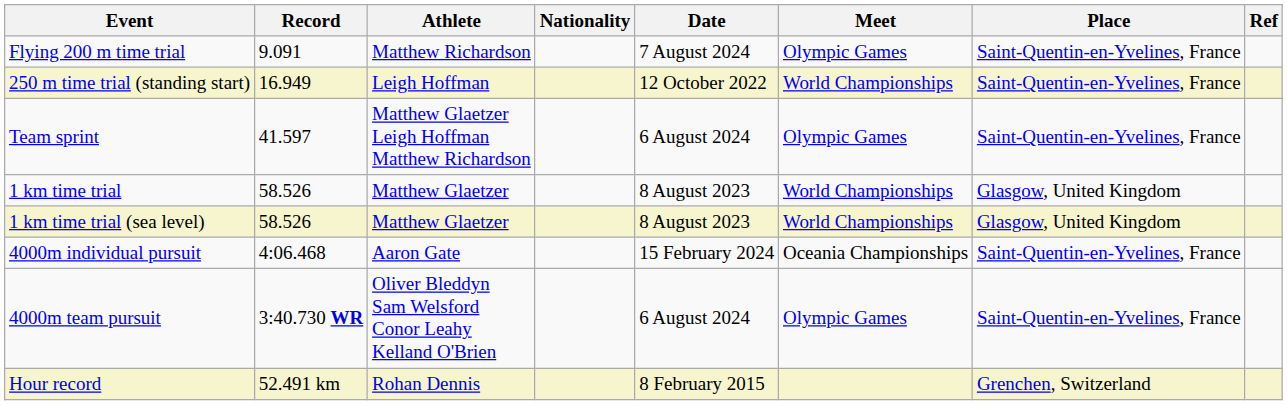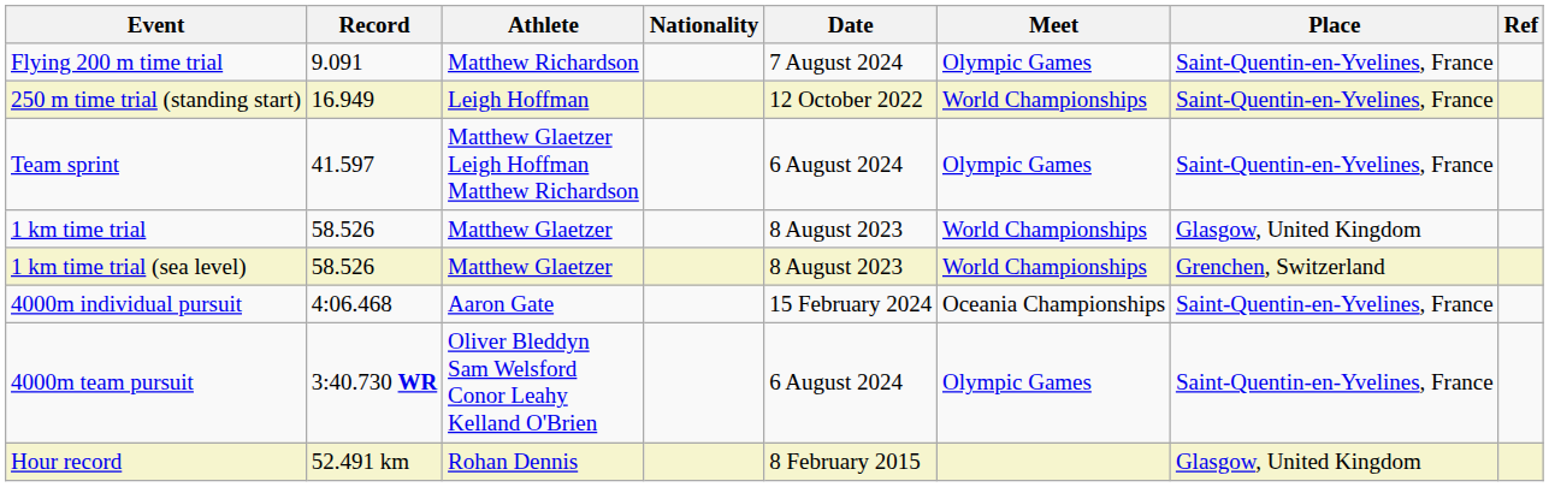1 km time trial (sea level) | Place: Glasgow, United Kingdom -> Grenchen, Switzerland
Hour record | Place: Grenchen, Switzerland -> Glasgow, United Kingdom
